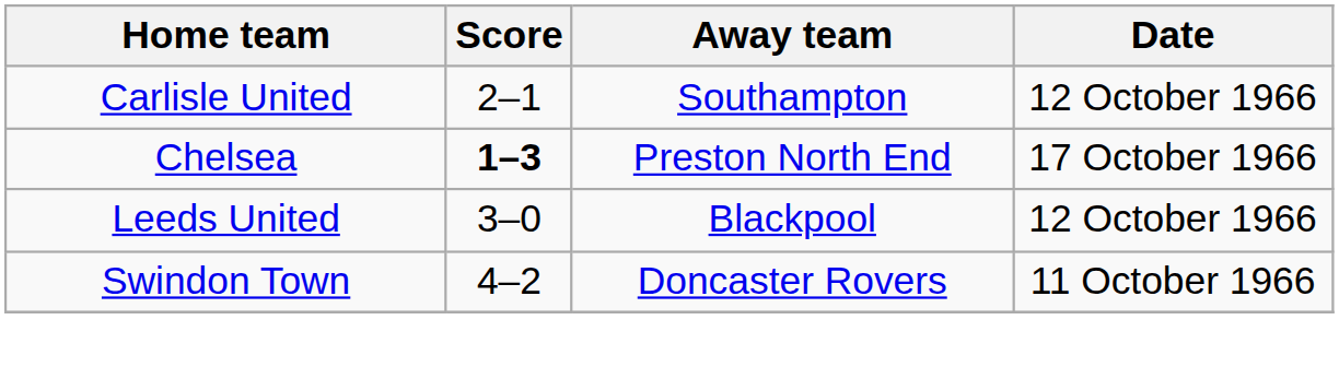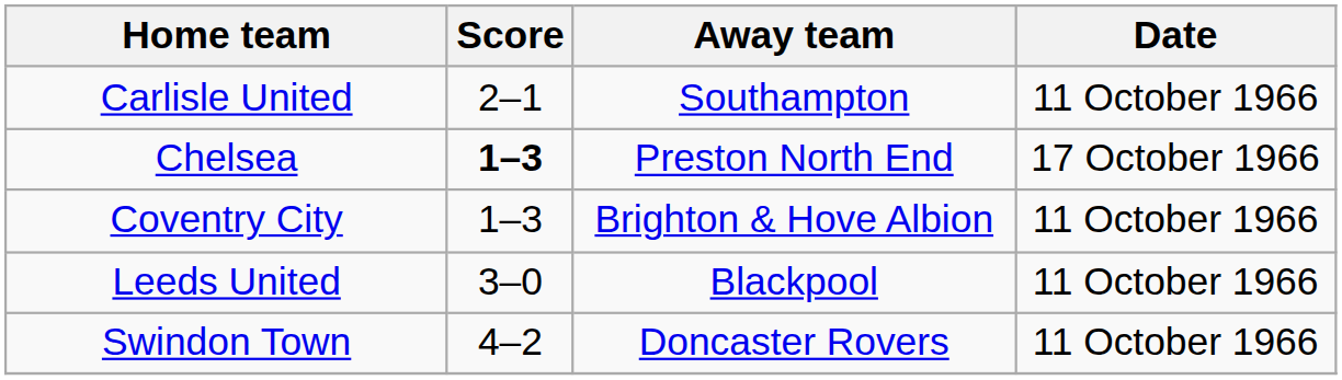Carlisle United | Date: 12 October 1966 -> 11 October 1966
+ row: Coventry City | 1–3 | Brighton & Hove Albion | 11 October 1966
Leeds United | Date: 12 October 1966 -> 11 October 1966
